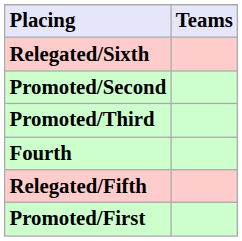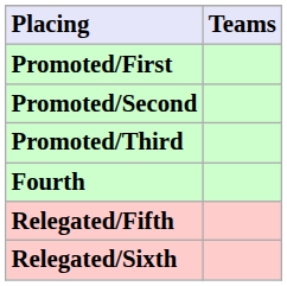rows swapped: Promoted/First <-> Relegated/Sixth
